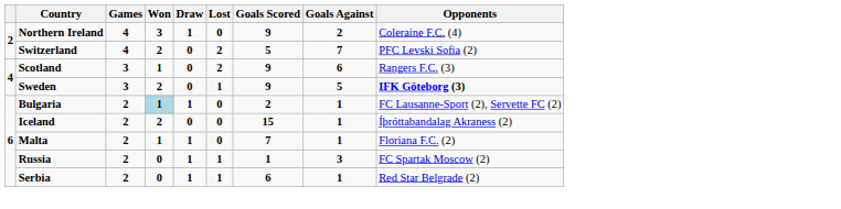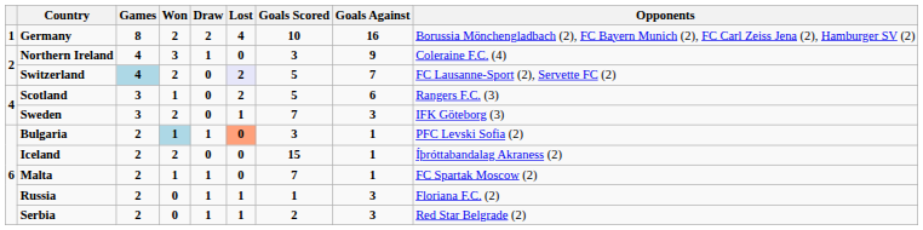+ row: 1 | Germany | 8 | 2 | 2 | 4 | 10 | 16 | Borussia Mönchengladbach (2), FC Bayern Munich (2), FC Carl Zeiss Jena (2), Hamburger SV (2)
Northern Ireland | Goals Scored: 9 -> 3
Northern Ireland | Goals Against: 2 -> 9
Switzerland | Games: no background -> lightblue background
Switzerland | Lost: no background -> lavender background
Switzerland | Opponents: PFC Levski Sofia (2) -> FC Lausanne-Sport (2), Servette FC (2)
Scotland | Goals Scored: 9 -> 5
Sweden | Goals Scored: 9 -> 7
Sweden | Goals Against: 5 -> 3
Sweden | Opponents: bold -> normal
Bulgaria | Lost: no background -> lightsalmon background
Bulgaria | Goals Scored: 2 -> 3
Bulgaria | Opponents: FC Lausanne-Sport (2), Servette FC (2) -> PFC Levski Sofia (2)
Malta | Opponents: Floriana F.C. (2) -> FC Spartak Moscow (2)
Russia | Opponents: FC Spartak Moscow (2) -> Floriana F.C. (2)
Serbia | Goals Scored: 6 -> 2
Serbia | Goals Against: 1 -> 3
